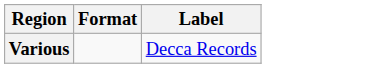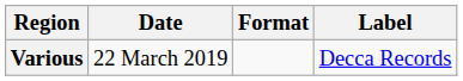+ column: Date | 22 March 2019
